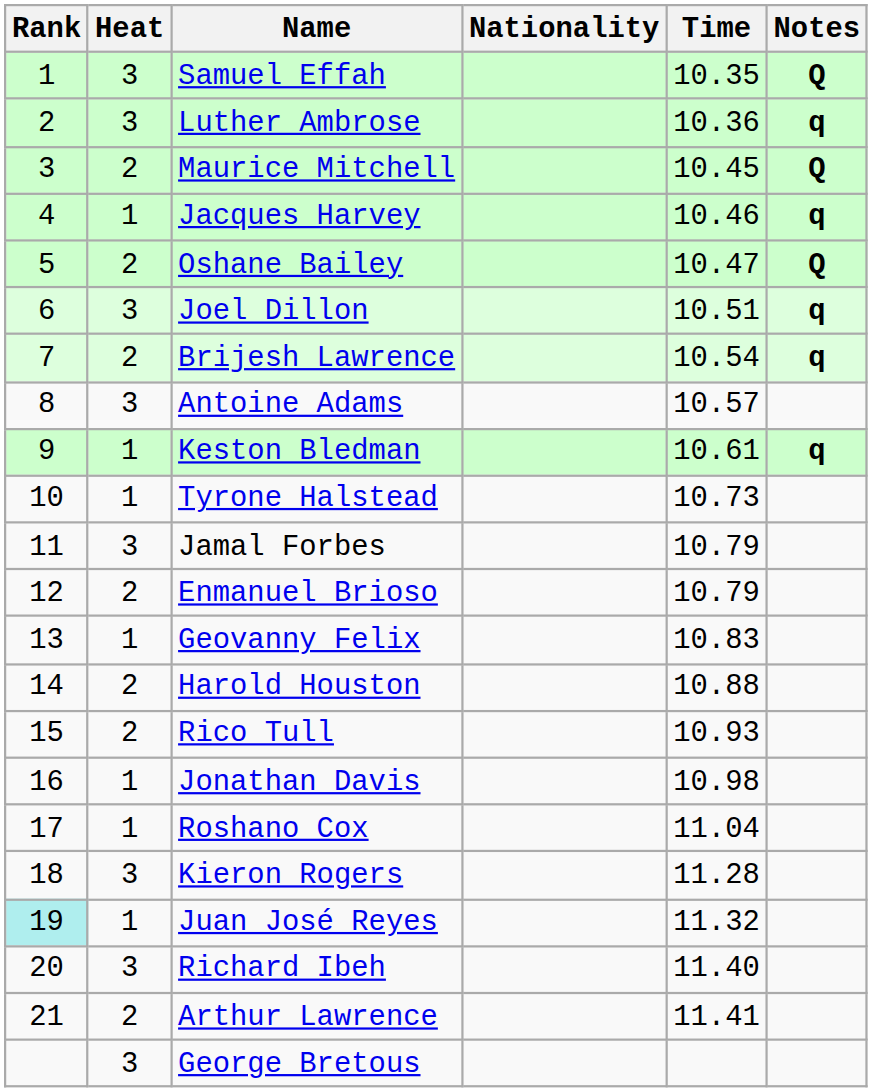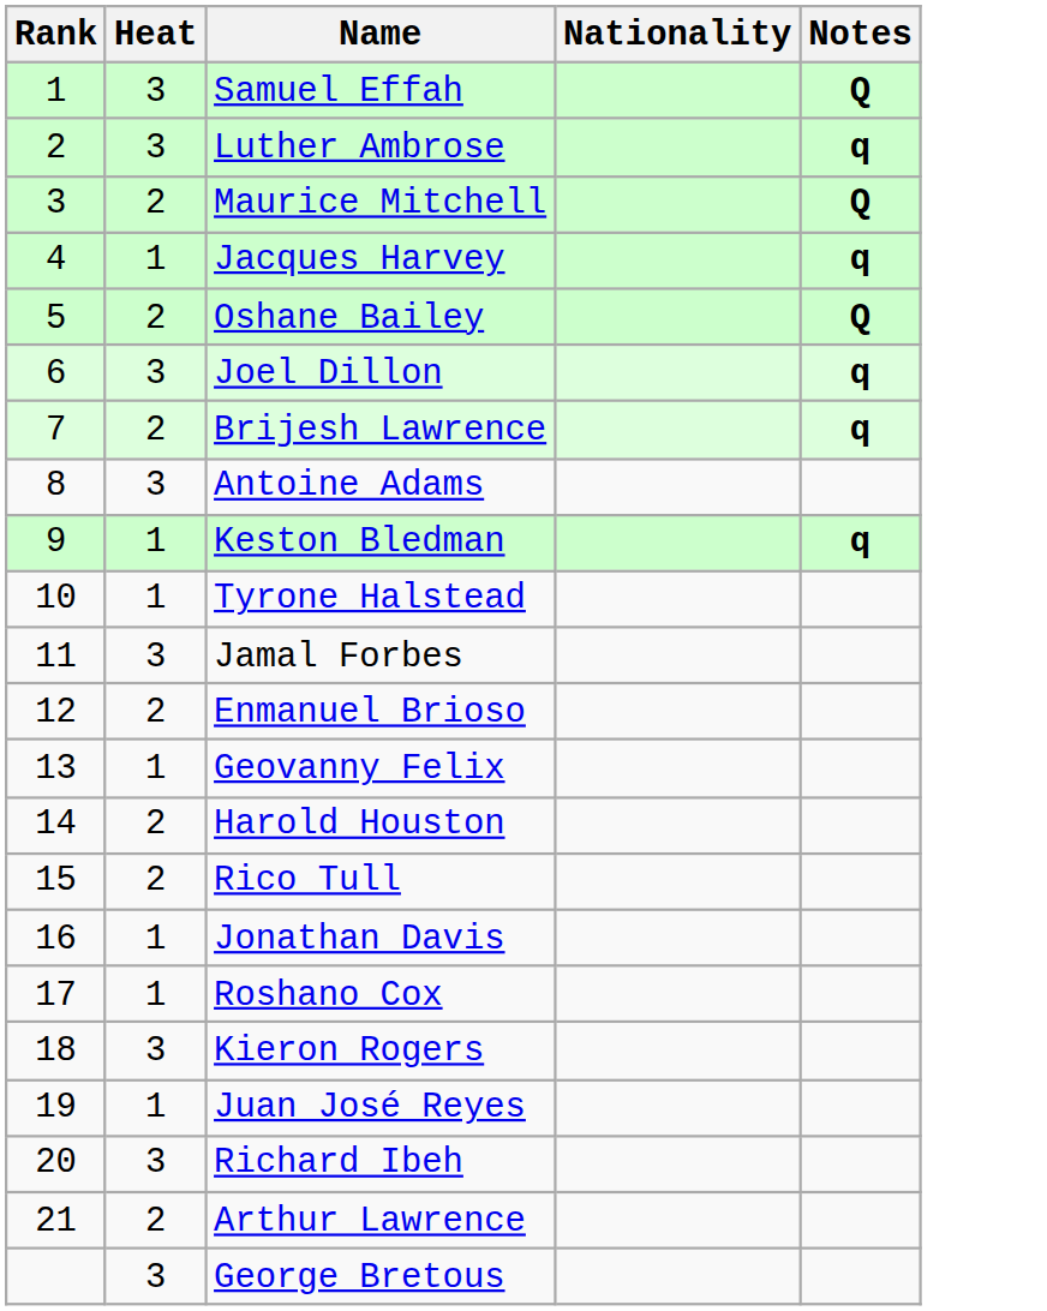- column: Time | 10.35 | 10.36 | 10.45 | 10.46 | 10.47 | 10.51 | 10.54 | 10.57 | 10.61 | 10.73 | 10.79 | 10.79 | 10.83 | 10.88 | 10.93 | 10.98 | 11.04 | 11.28 | 11.32 | 11.40 | 11.41
Juan José Reyes | Rank: paleturquoise background -> no background
